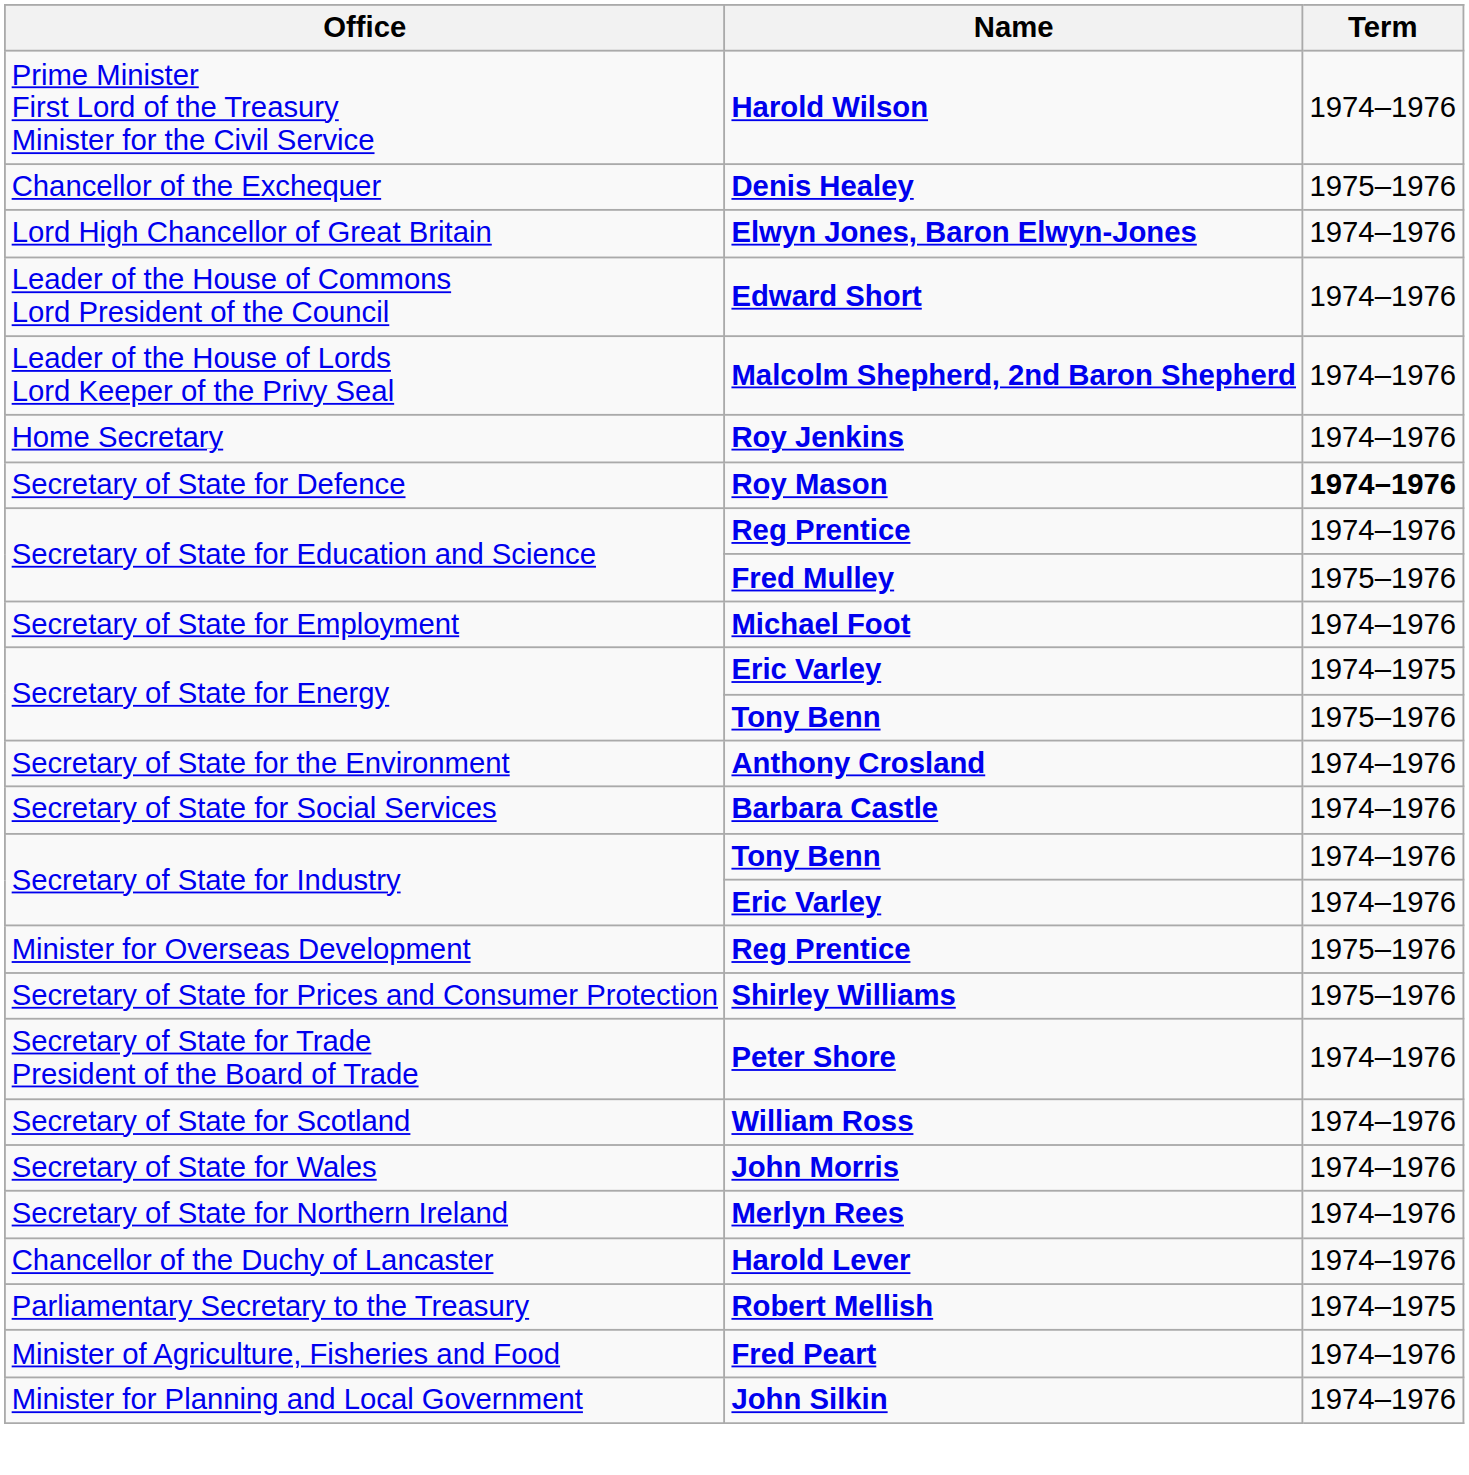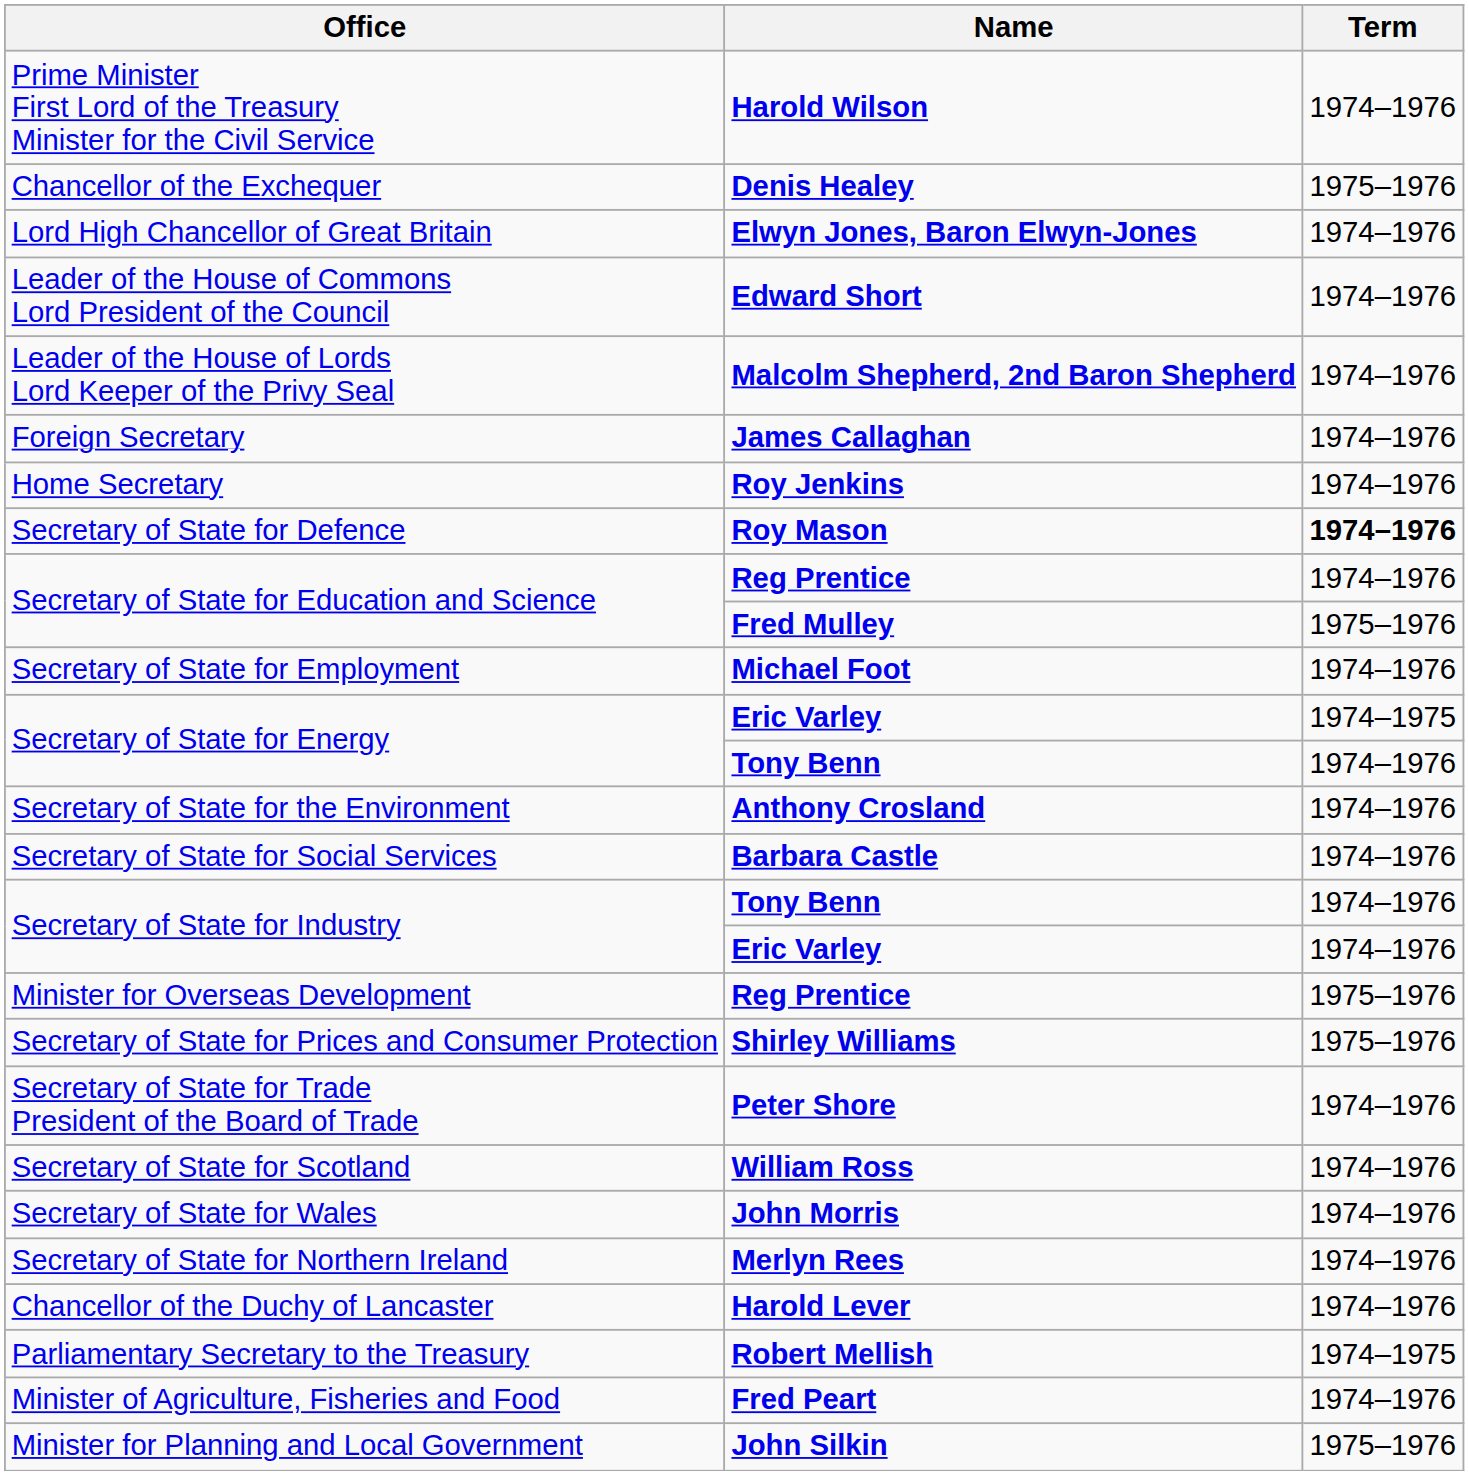+ row: Foreign Secretary | James Callaghan | 1974–1976
Secretary of State for Energy / Tony Benn | Term: 1975–1976 -> 1974–1976
Minister for Planning and Local Government | Term: 1974–1976 -> 1975–1976
